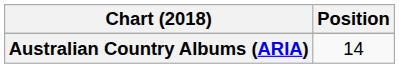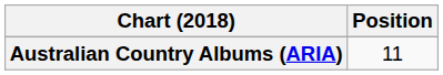Australian Country Albums (ARIA) | Position: 14 -> 11
